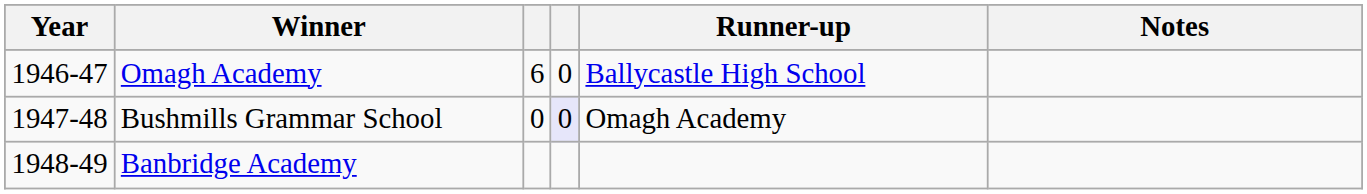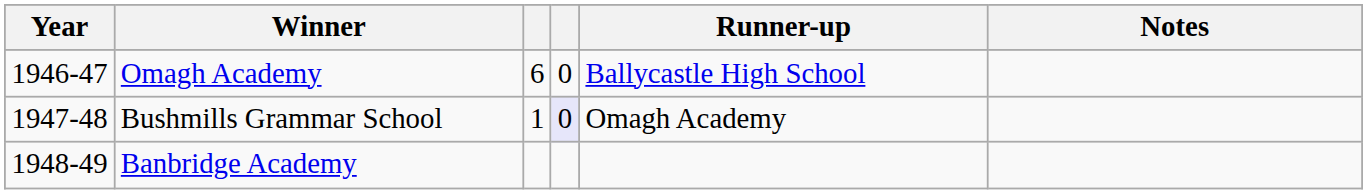Bushmills Grammar School | column 3: 0 -> 1
